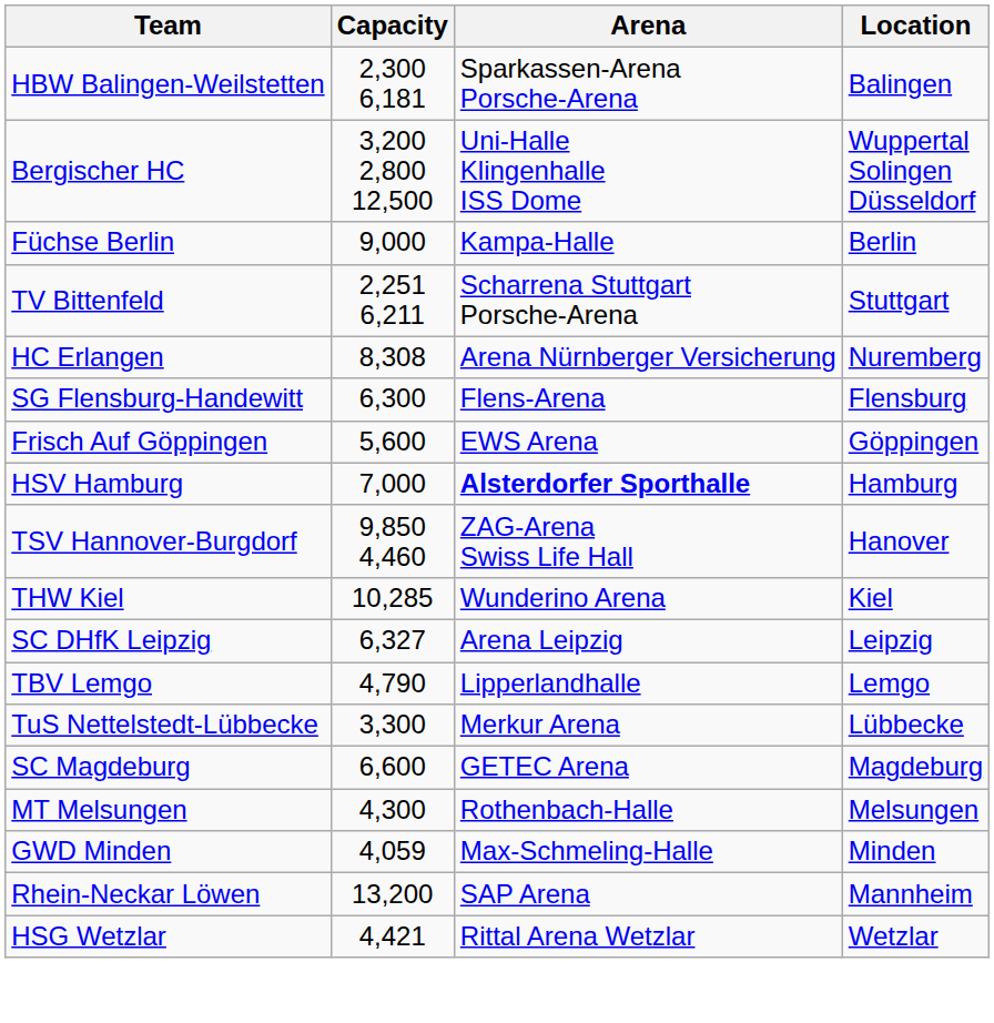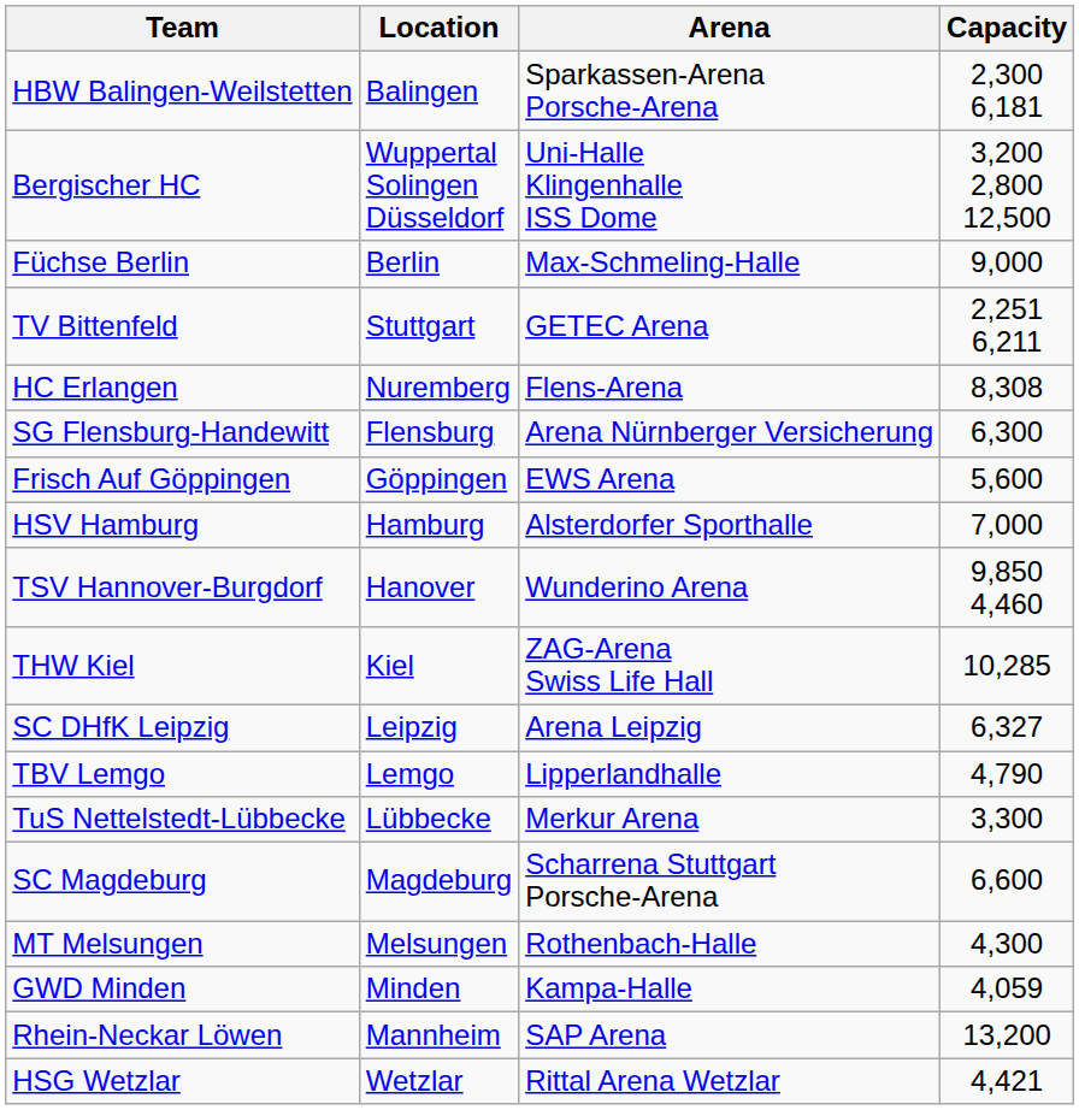columns swapped: Location <-> Capacity
Füchse Berlin | Arena: Kampa-Halle -> Max-Schmeling-Halle
TV Bittenfeld | Arena: Scharrena Stuttgart Porsche-Arena -> GETEC Arena
HC Erlangen | Arena: Arena Nürnberger Versicherung -> Flens-Arena
SG Flensburg-Handewitt | Arena: Flens-Arena -> Arena Nürnberger Versicherung
HSV Hamburg | Arena: bold -> normal
TSV Hannover-Burgdorf | Arena: ZAG-Arena Swiss Life Hall -> Wunderino Arena
THW Kiel | Arena: Wunderino Arena -> ZAG-Arena Swiss Life Hall
SC Magdeburg | Arena: GETEC Arena -> Scharrena Stuttgart Porsche-Arena
GWD Minden | Arena: Max-Schmeling-Halle -> Kampa-Halle
